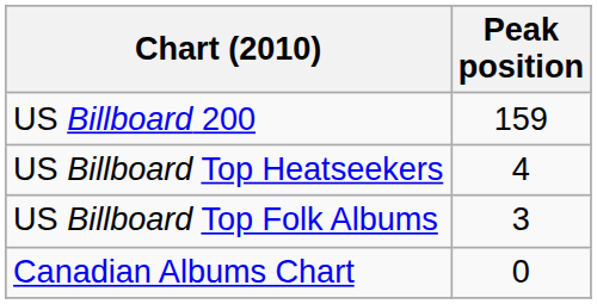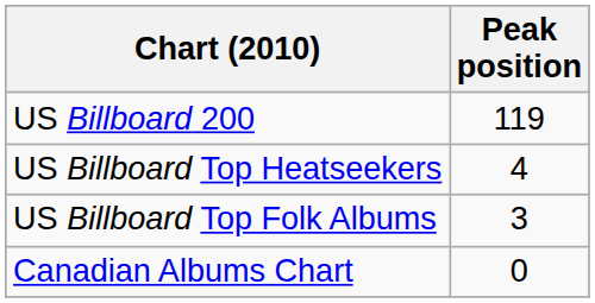US Billboard 200 | Peak position: 159 -> 119
